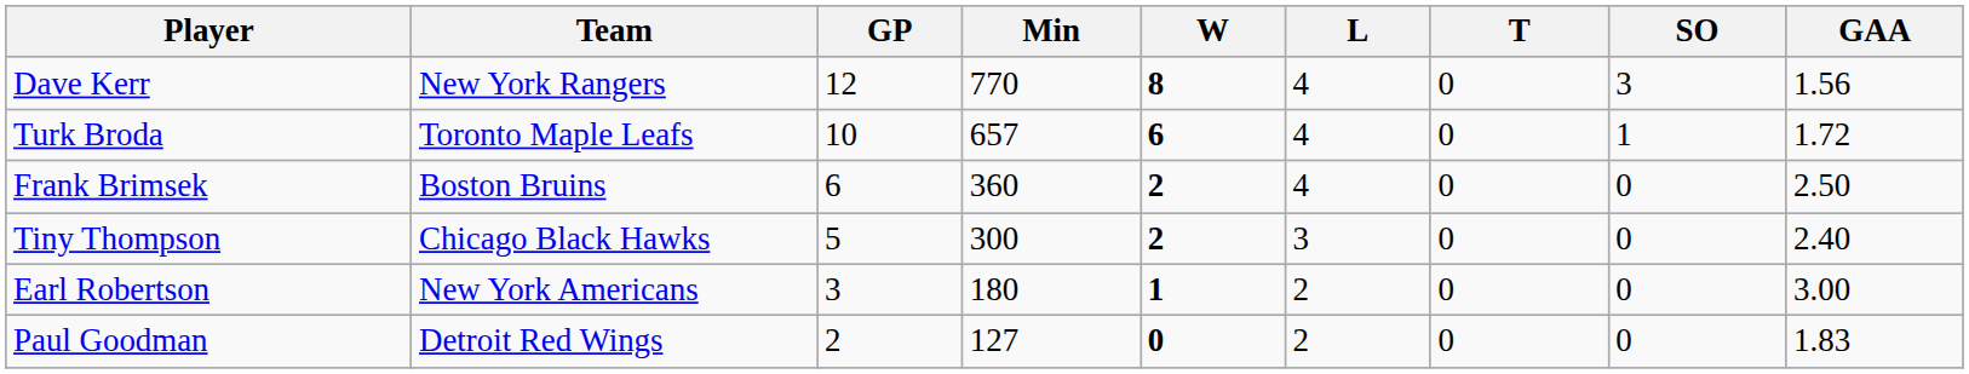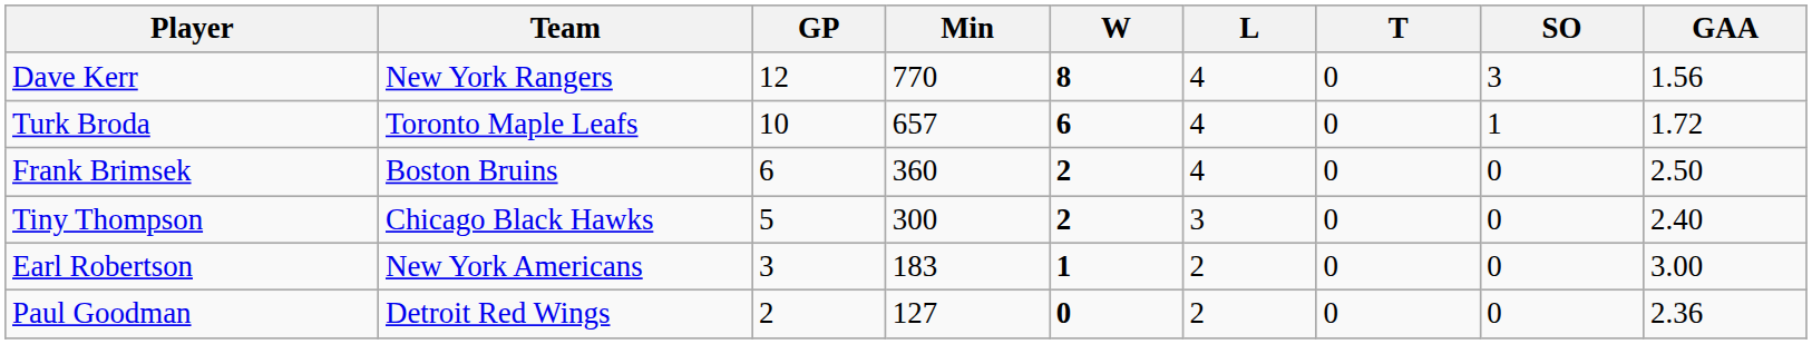Earl Robertson | Min: 180 -> 183
Paul Goodman | GAA: 1.83 -> 2.36
